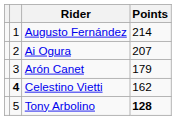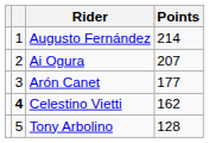Arón Canet | Points: 179 -> 177
Tony Arbolino | Points: bold -> normal
